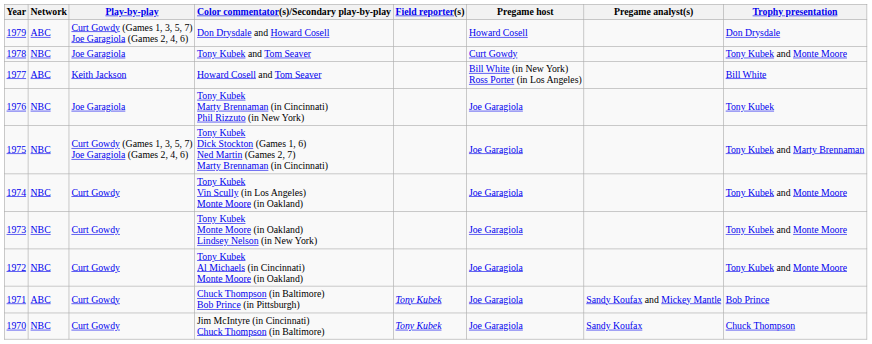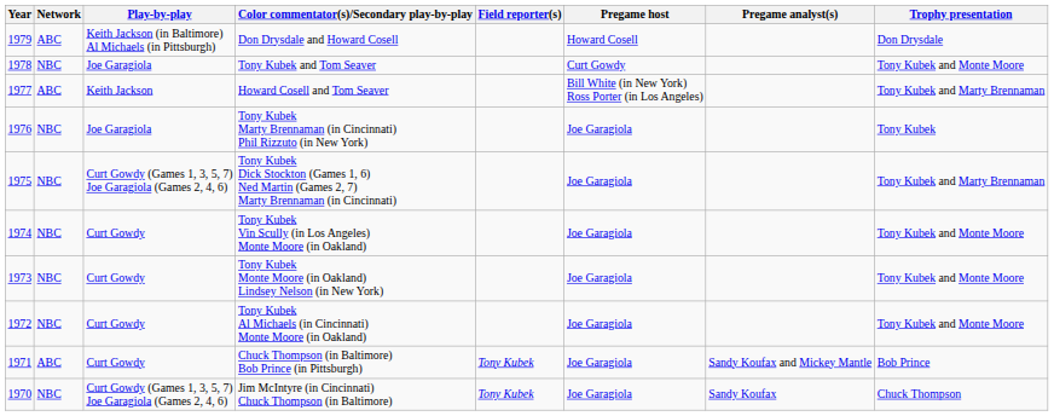Don Drysdale and Howard Cosell | Play-by-play: Curt Gowdy (Games 1, 3, 5, 7) Joe Garagiola (Games 2, 4, 6) -> Keith Jackson (in Baltimore) Al Michaels (in Pittsburgh)
Howard Cosell and Tom Seaver | Trophy presentation: Bill White -> Tony Kubek and Marty Brennaman
Jim McIntyre (in Cincinnati) Chuck Thompson (in Baltimore) | Play-by-play: Curt Gowdy -> Curt Gowdy (Games 1, 3, 5, 7) Joe Garagiola (Games 2, 4, 6)
